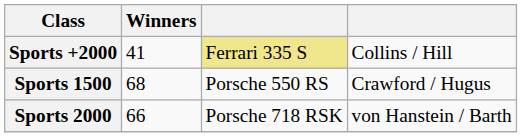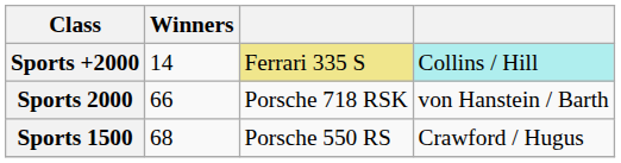Sports +2000 | Winners: 41 -> 14
Sports +2000 | column 4: no background -> paleturquoise background
rows swapped: Sports 2000 <-> Sports 1500
